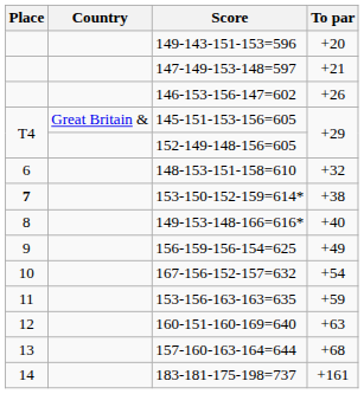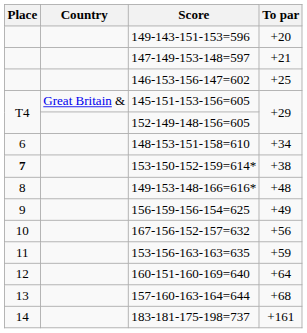146-153-156-147=602 | To par: +26 -> +25
148-153-151-158=610 | To par: +32 -> +34
149-153-148-166=616* | To par: +40 -> +48
167-156-152-157=632 | To par: +54 -> +56
160-151-160-169=640 | To par: +63 -> +64
